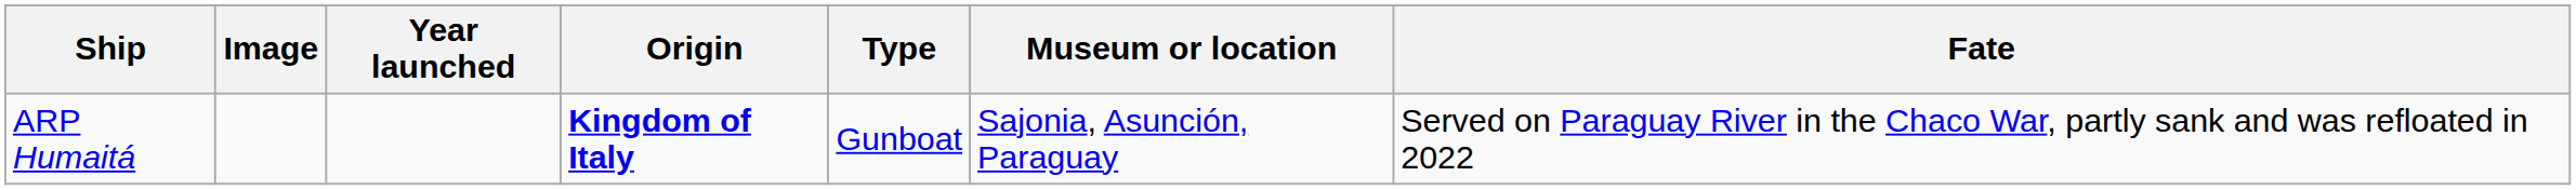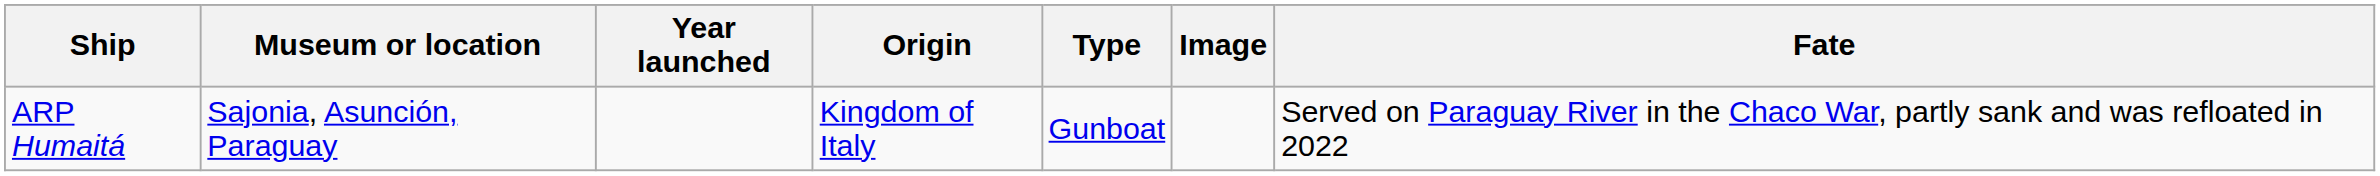columns swapped: Image <-> Museum or location
ARP Humaitá | Origin: bold -> normal
